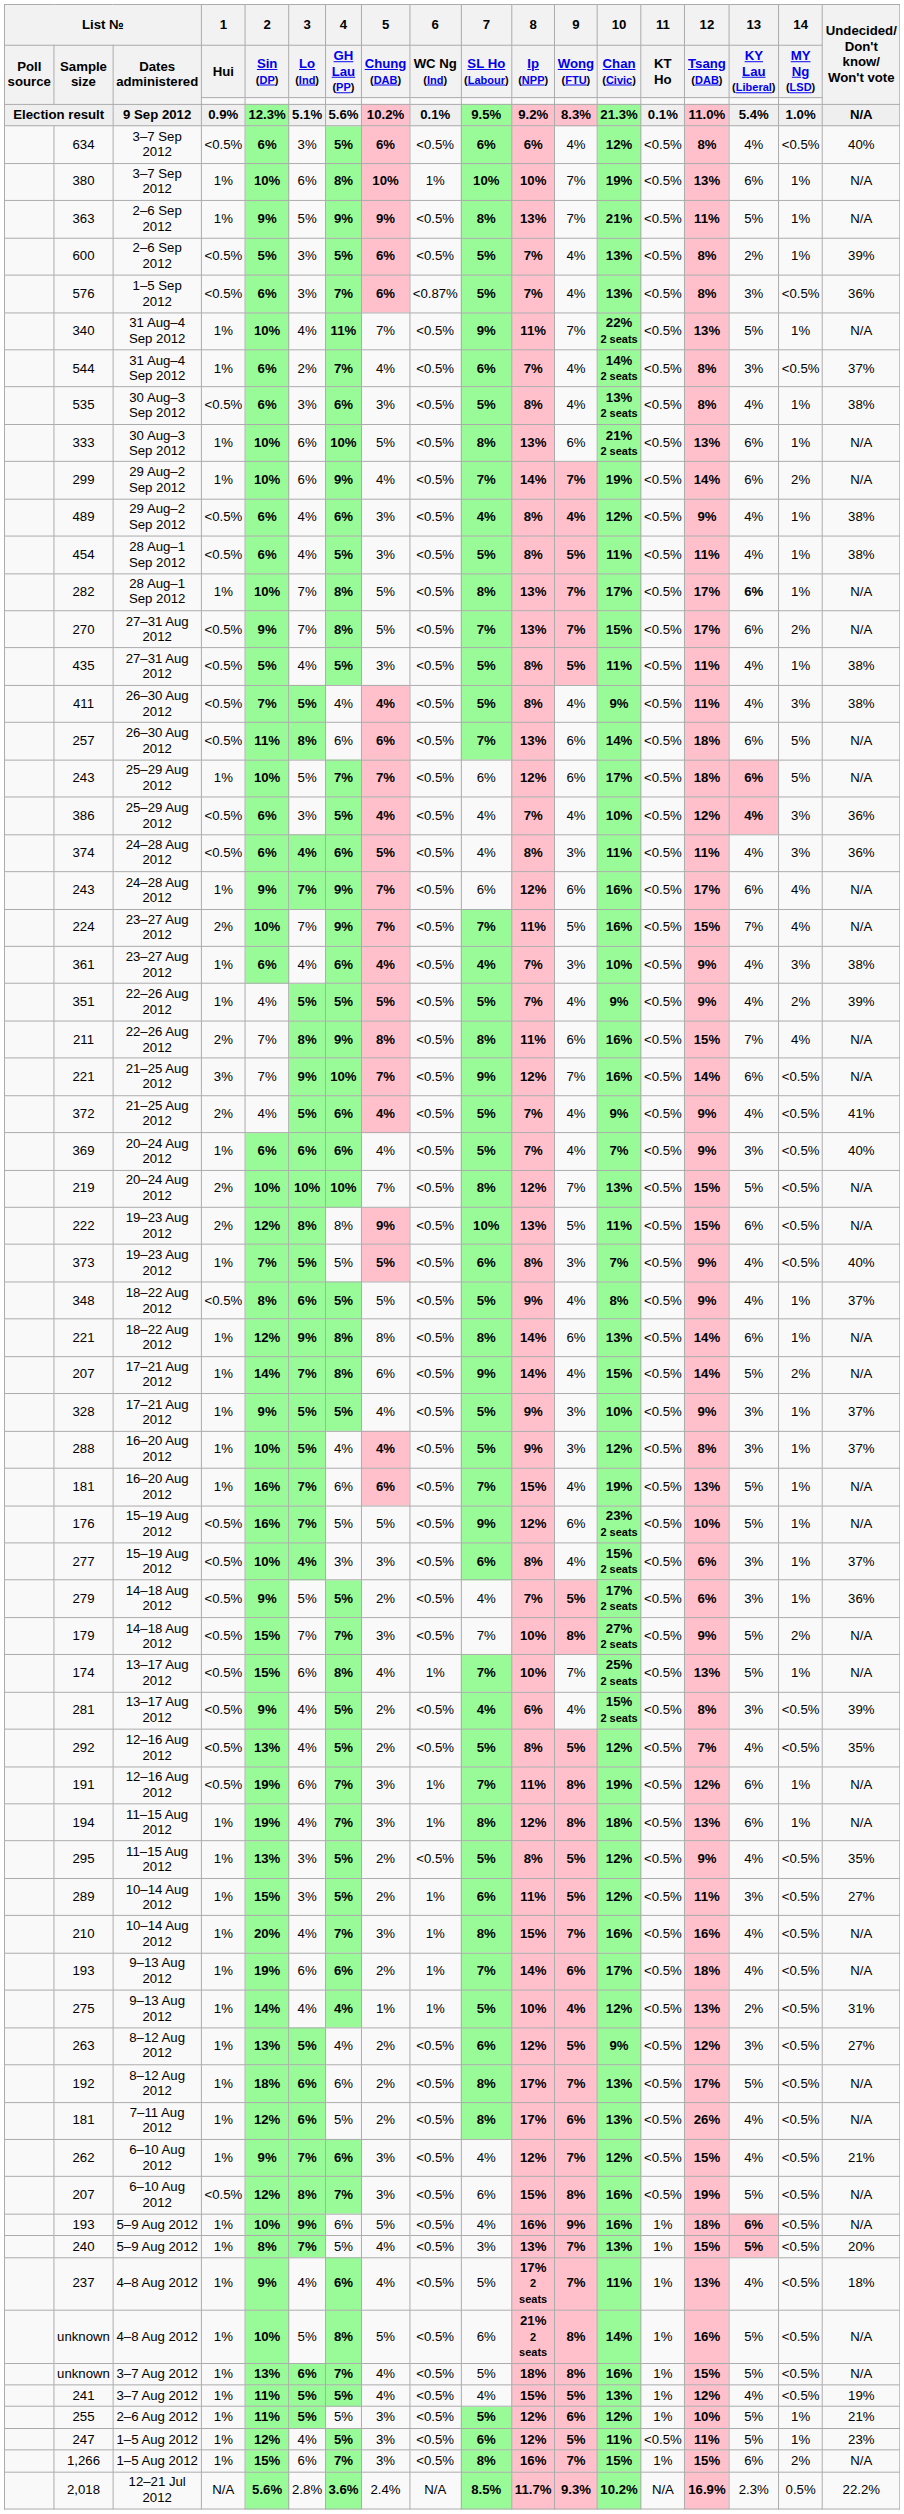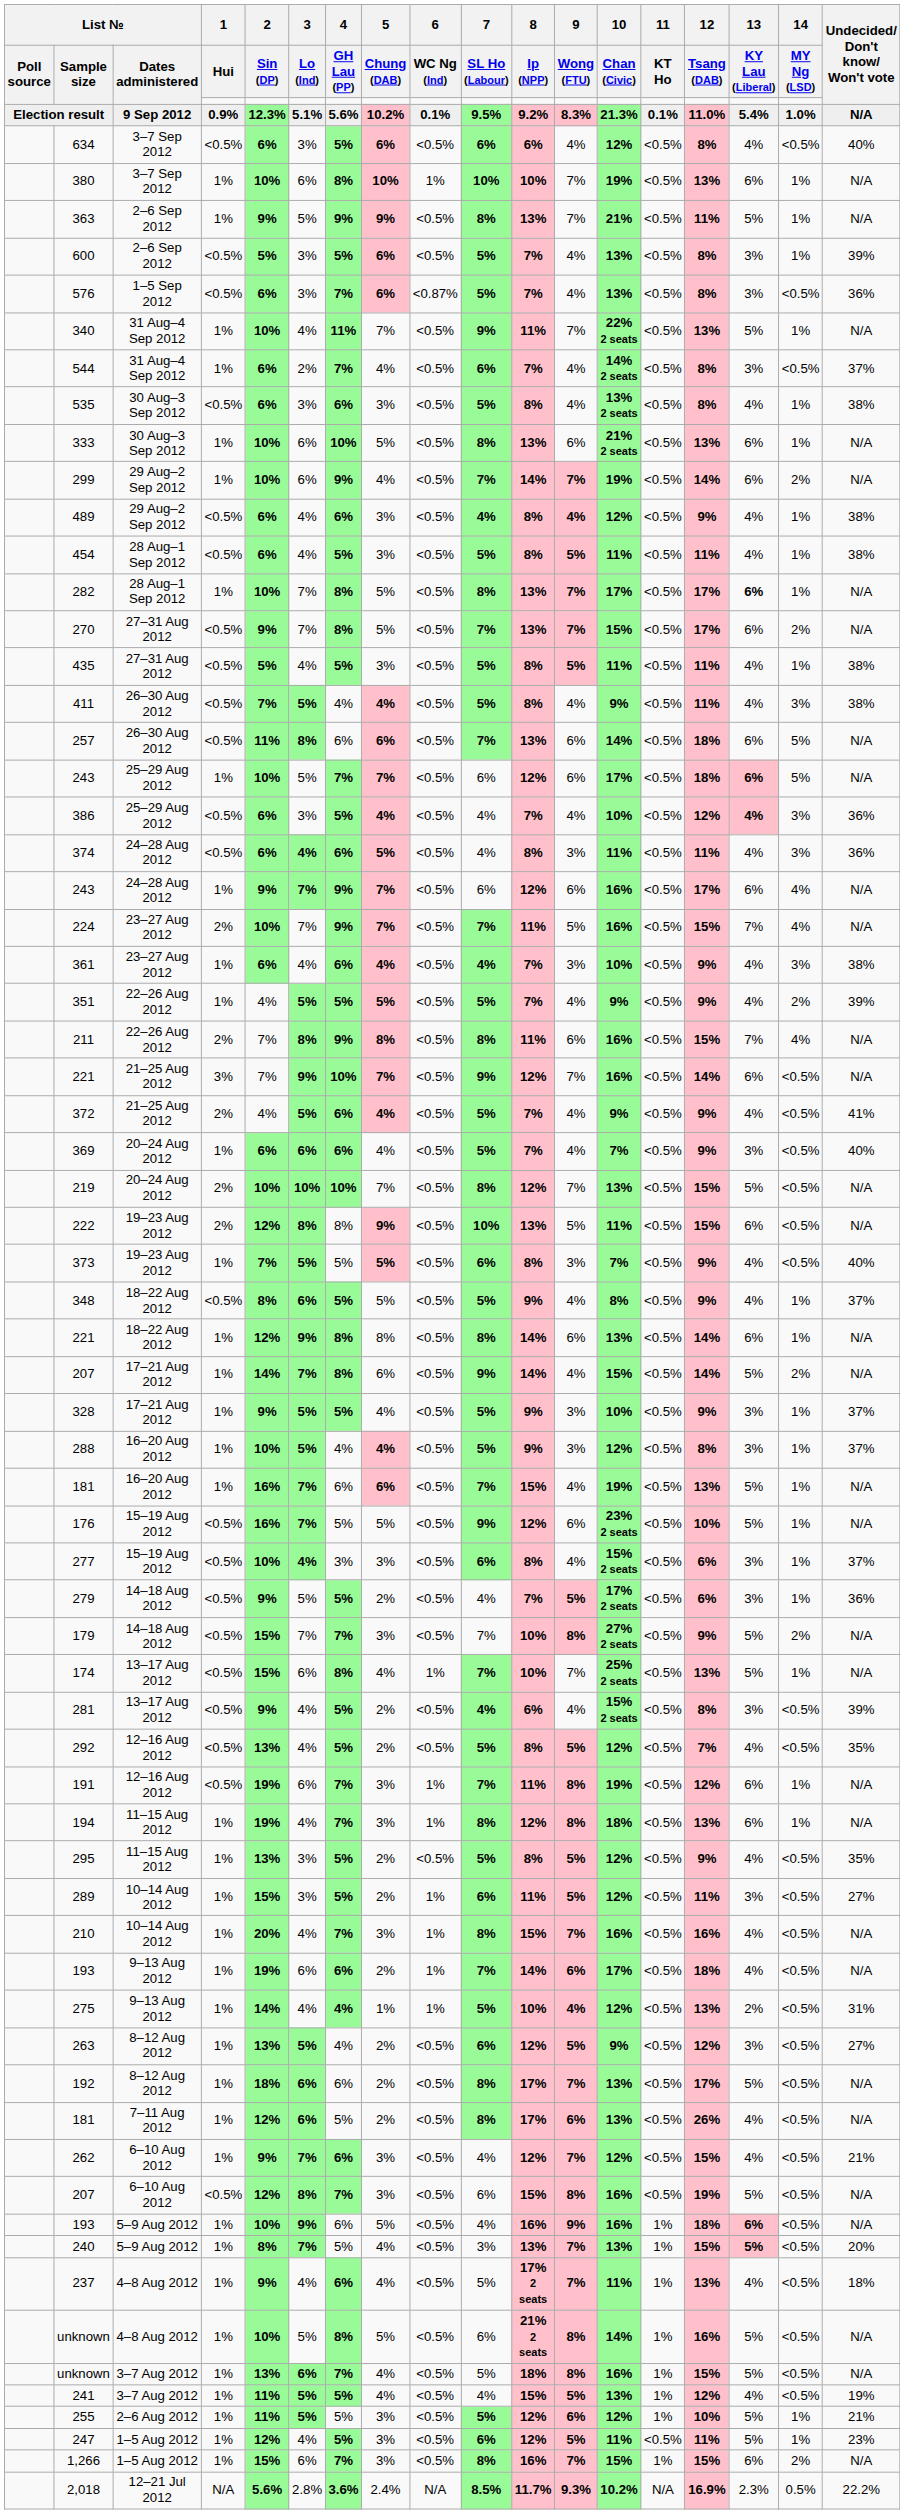600 | 13 / KY Lau (Liberal): 2% -> 3%
